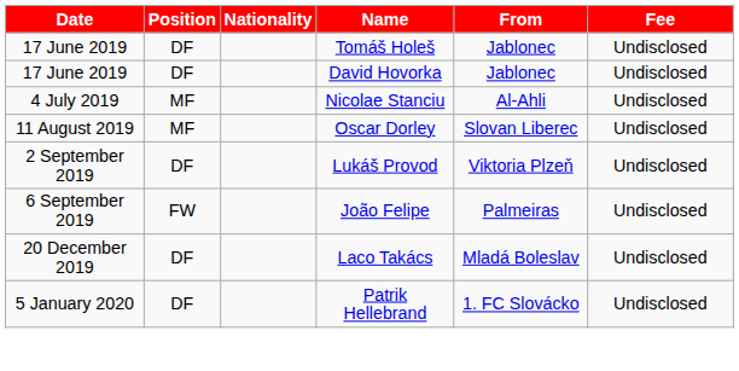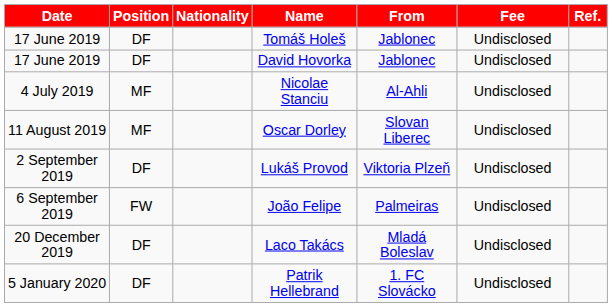+ column: Ref.
